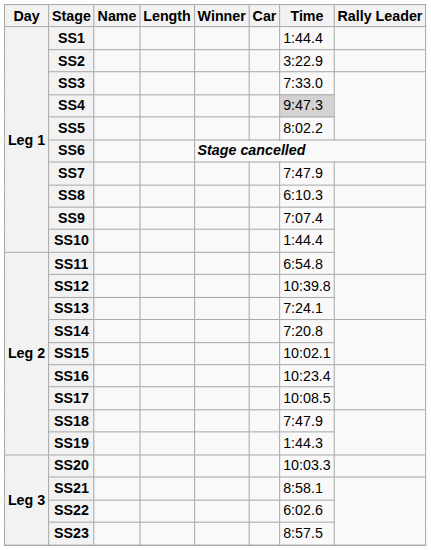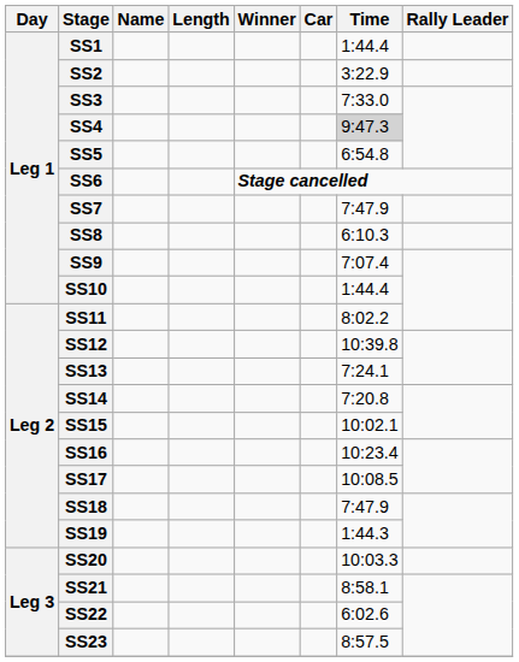SS5 | Time: 8:02.2 -> 6:54.8
SS11 | Time: 6:54.8 -> 8:02.2
